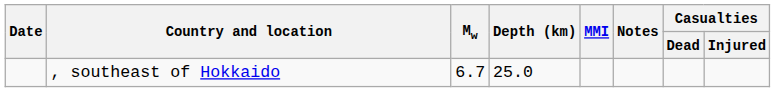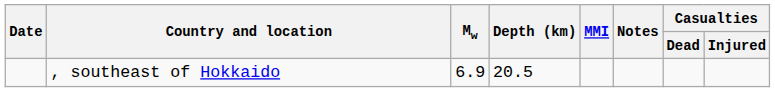, southeast of Hokkaido | Mw: 6.7 -> 6.9
, southeast of Hokkaido | Depth (km): 25.0 -> 20.5
